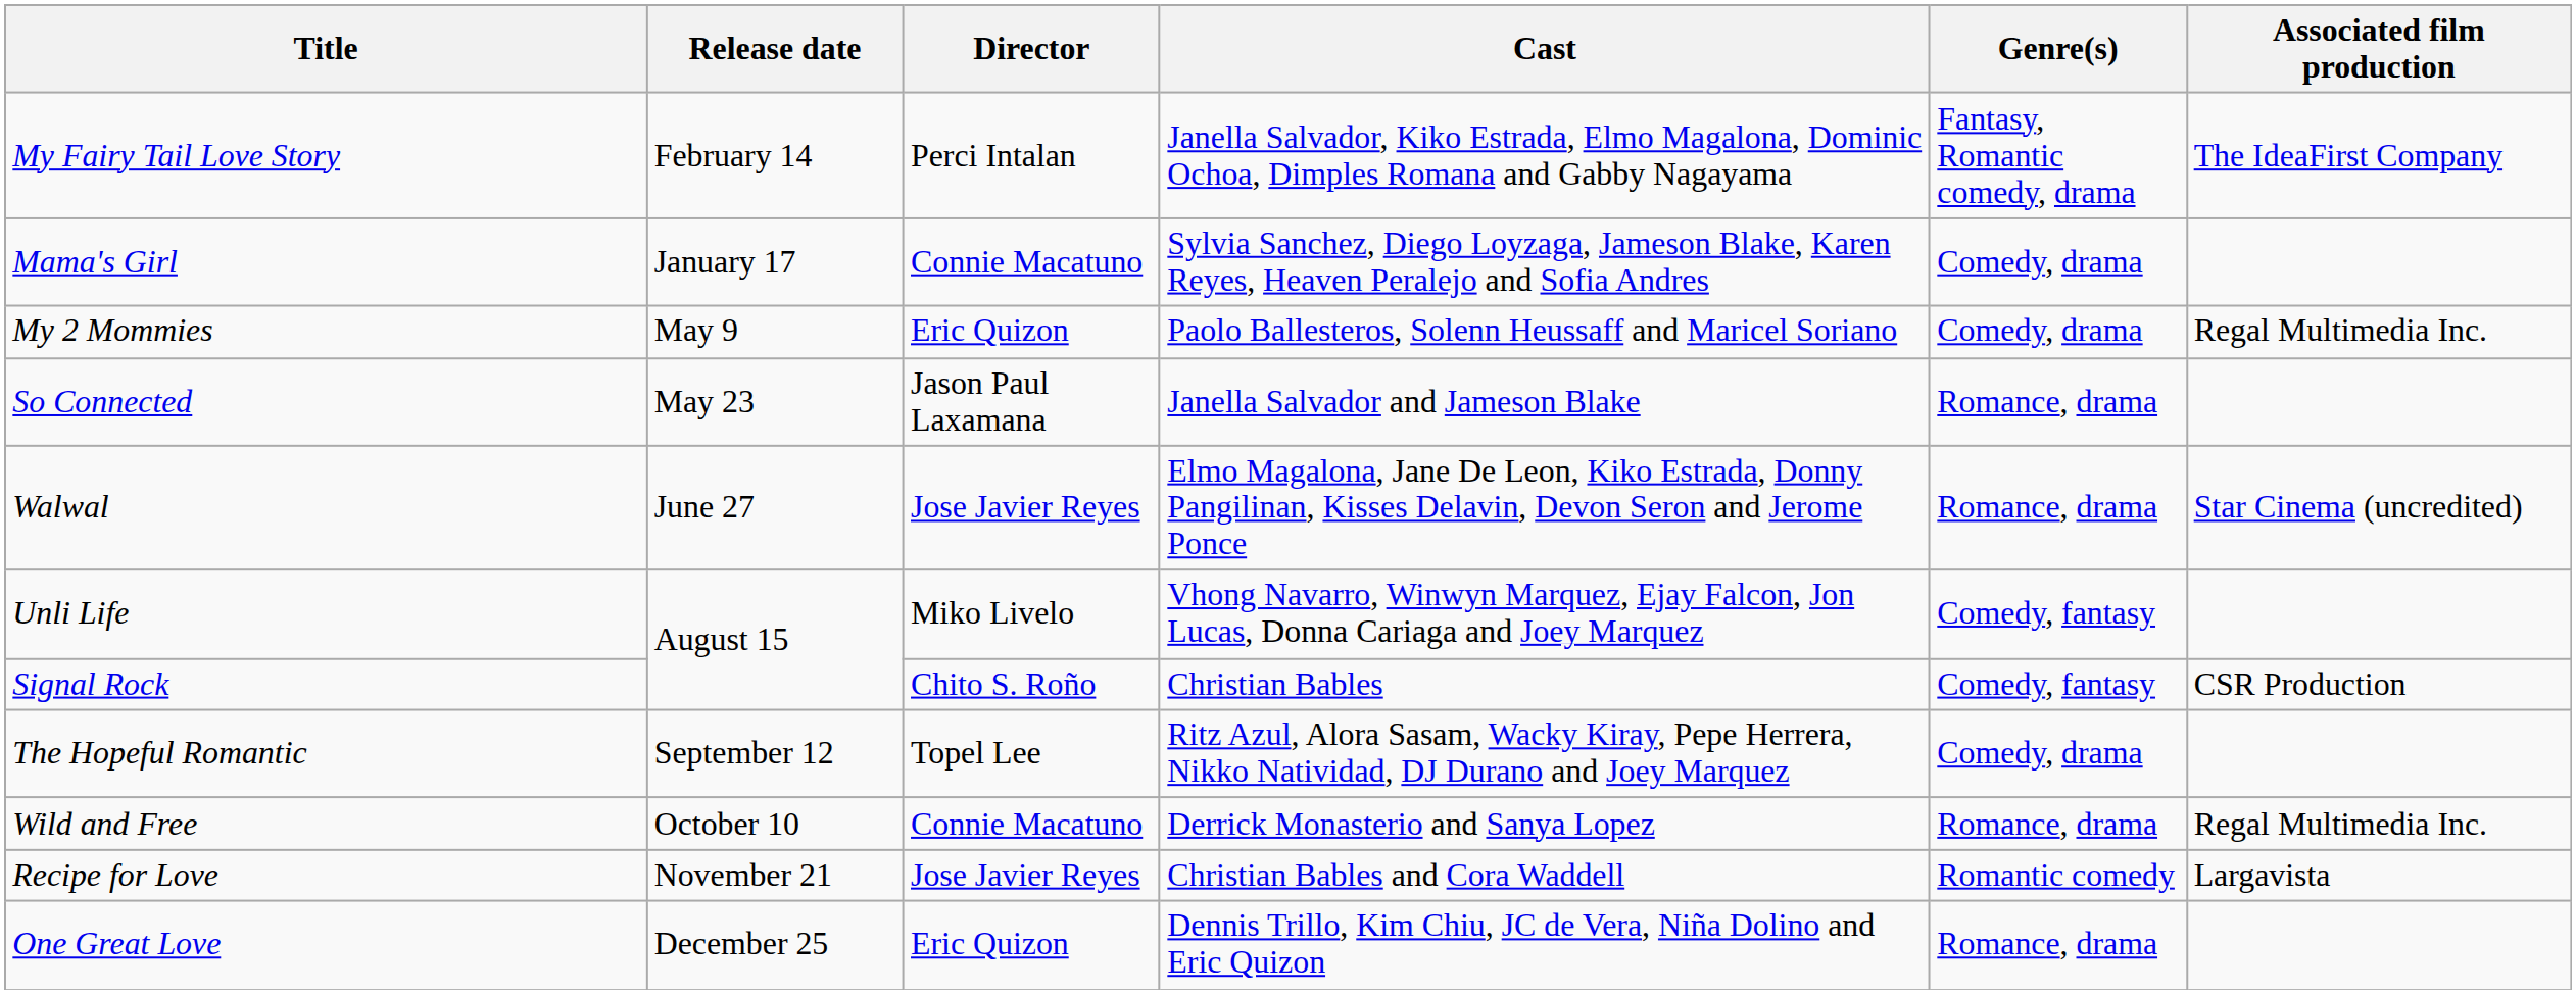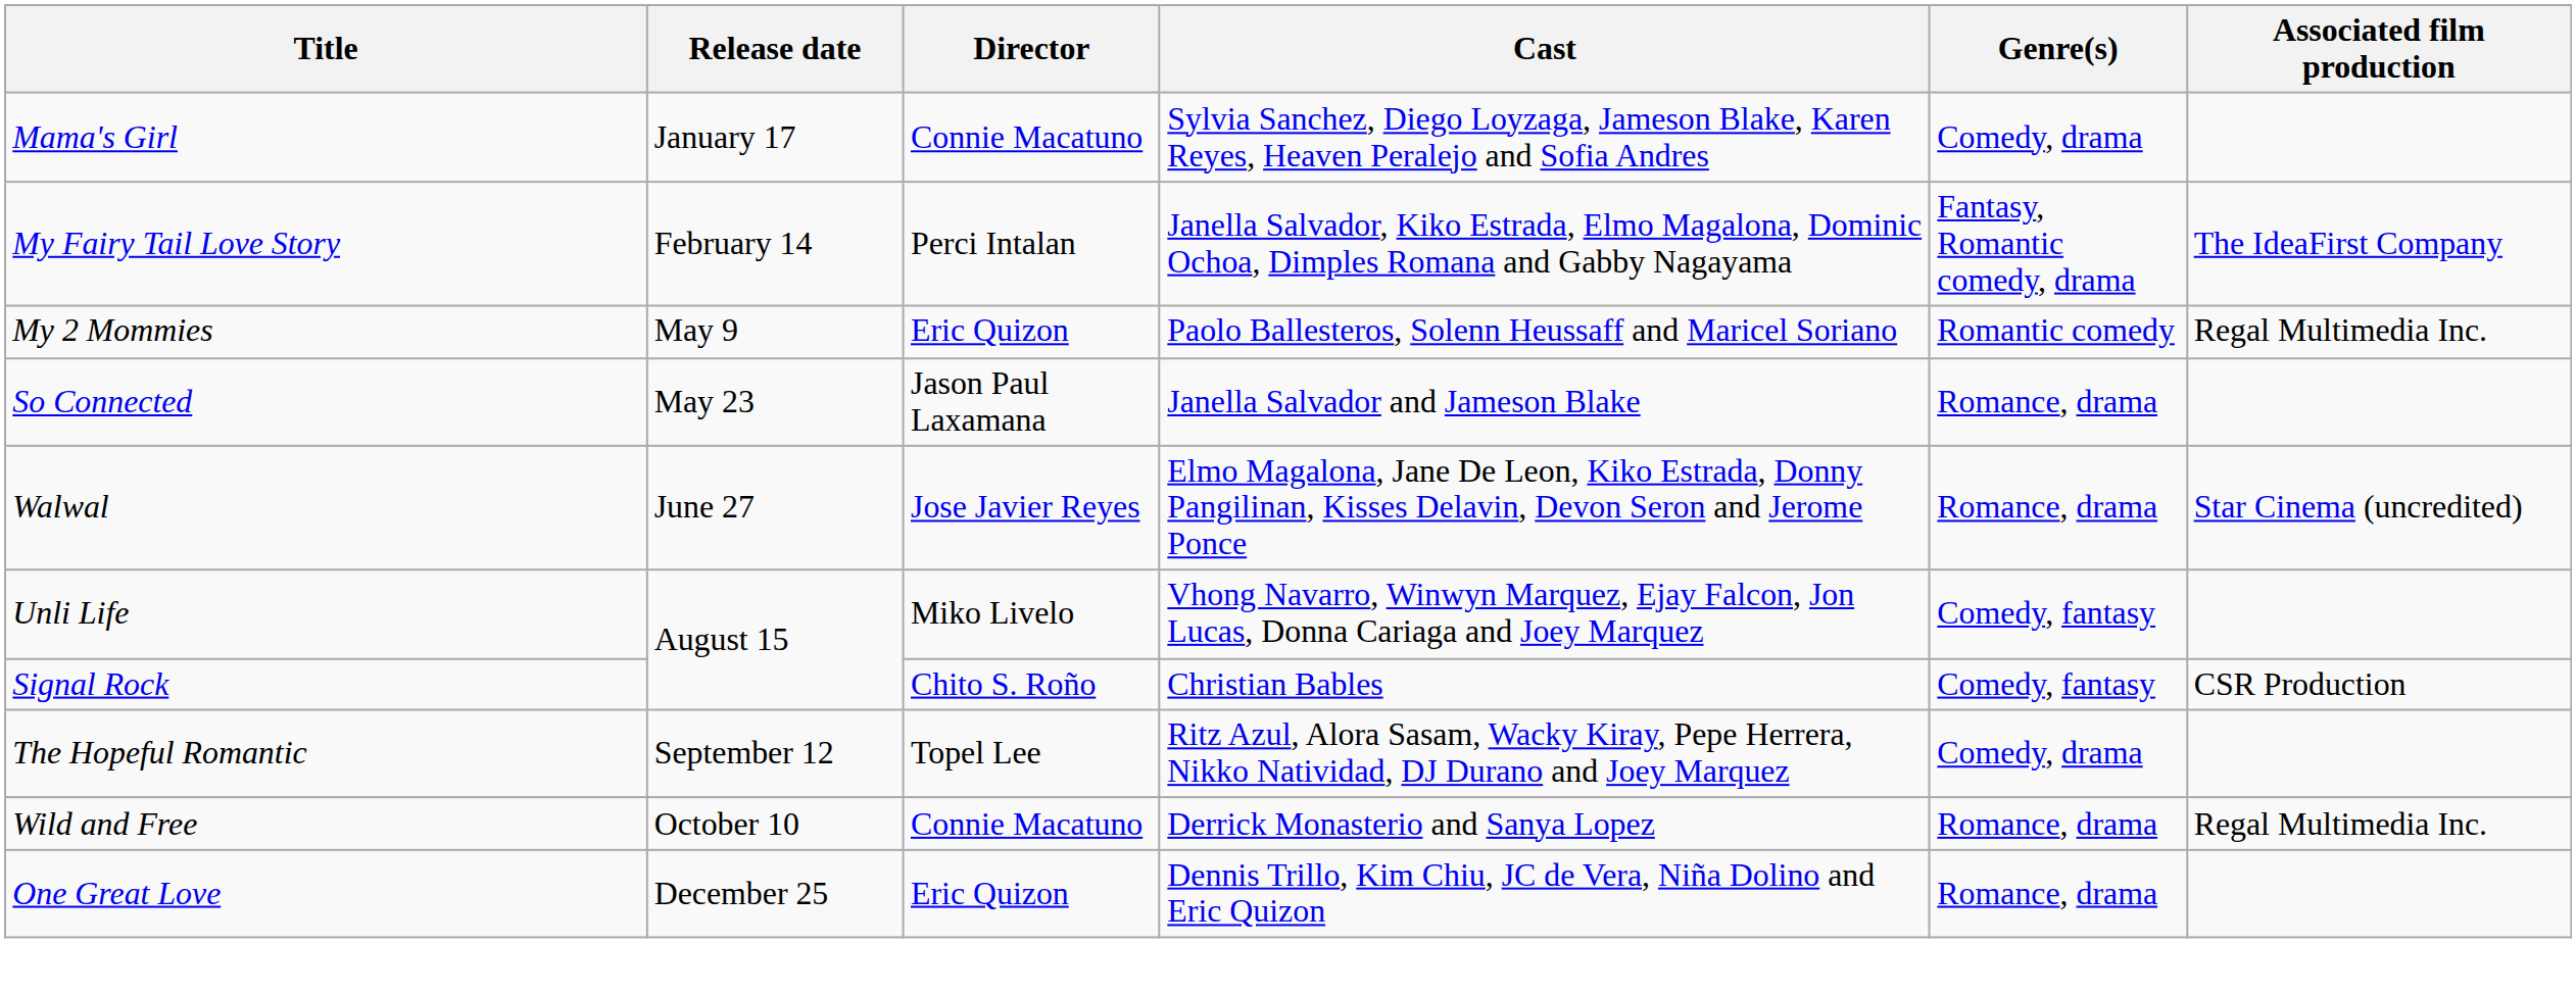rows swapped: Mama's Girl <-> My Fairy Tail Love Story
My 2 Mommies | Genre(s): Comedy, drama -> Romantic comedy
- row: Recipe for Love | November 21 | Jose Javier Reyes | Christian Bables and Cora Waddell | Romantic comedy | Largavista
